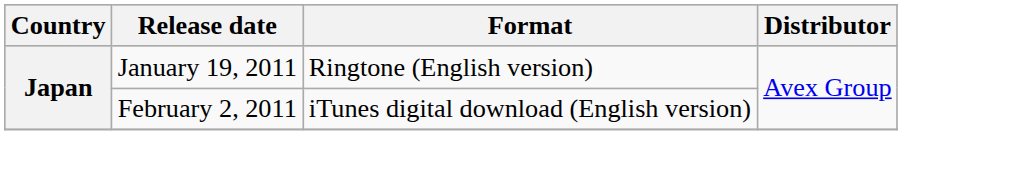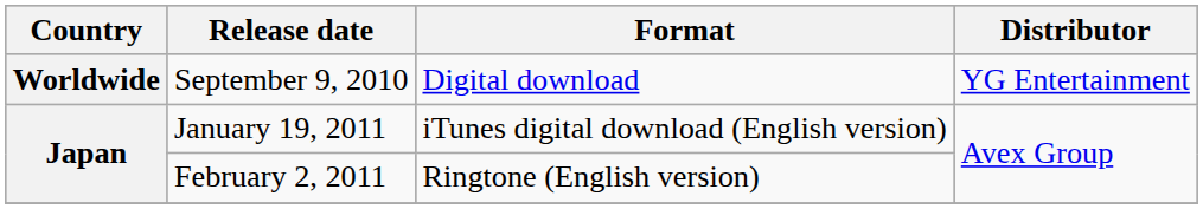+ row: Worldwide | September 9, 2010 | Digital download | YG Entertainment
January 19, 2011 | Format: Ringtone (English version) -> iTunes digital download (English version)
February 2, 2011 | Format: iTunes digital download (English version) -> Ringtone (English version)
